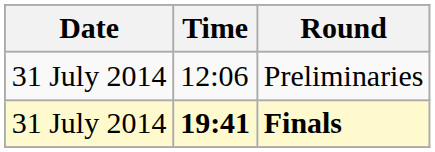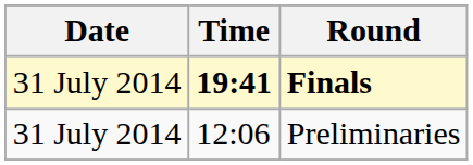rows swapped: Preliminaries <-> Finals
